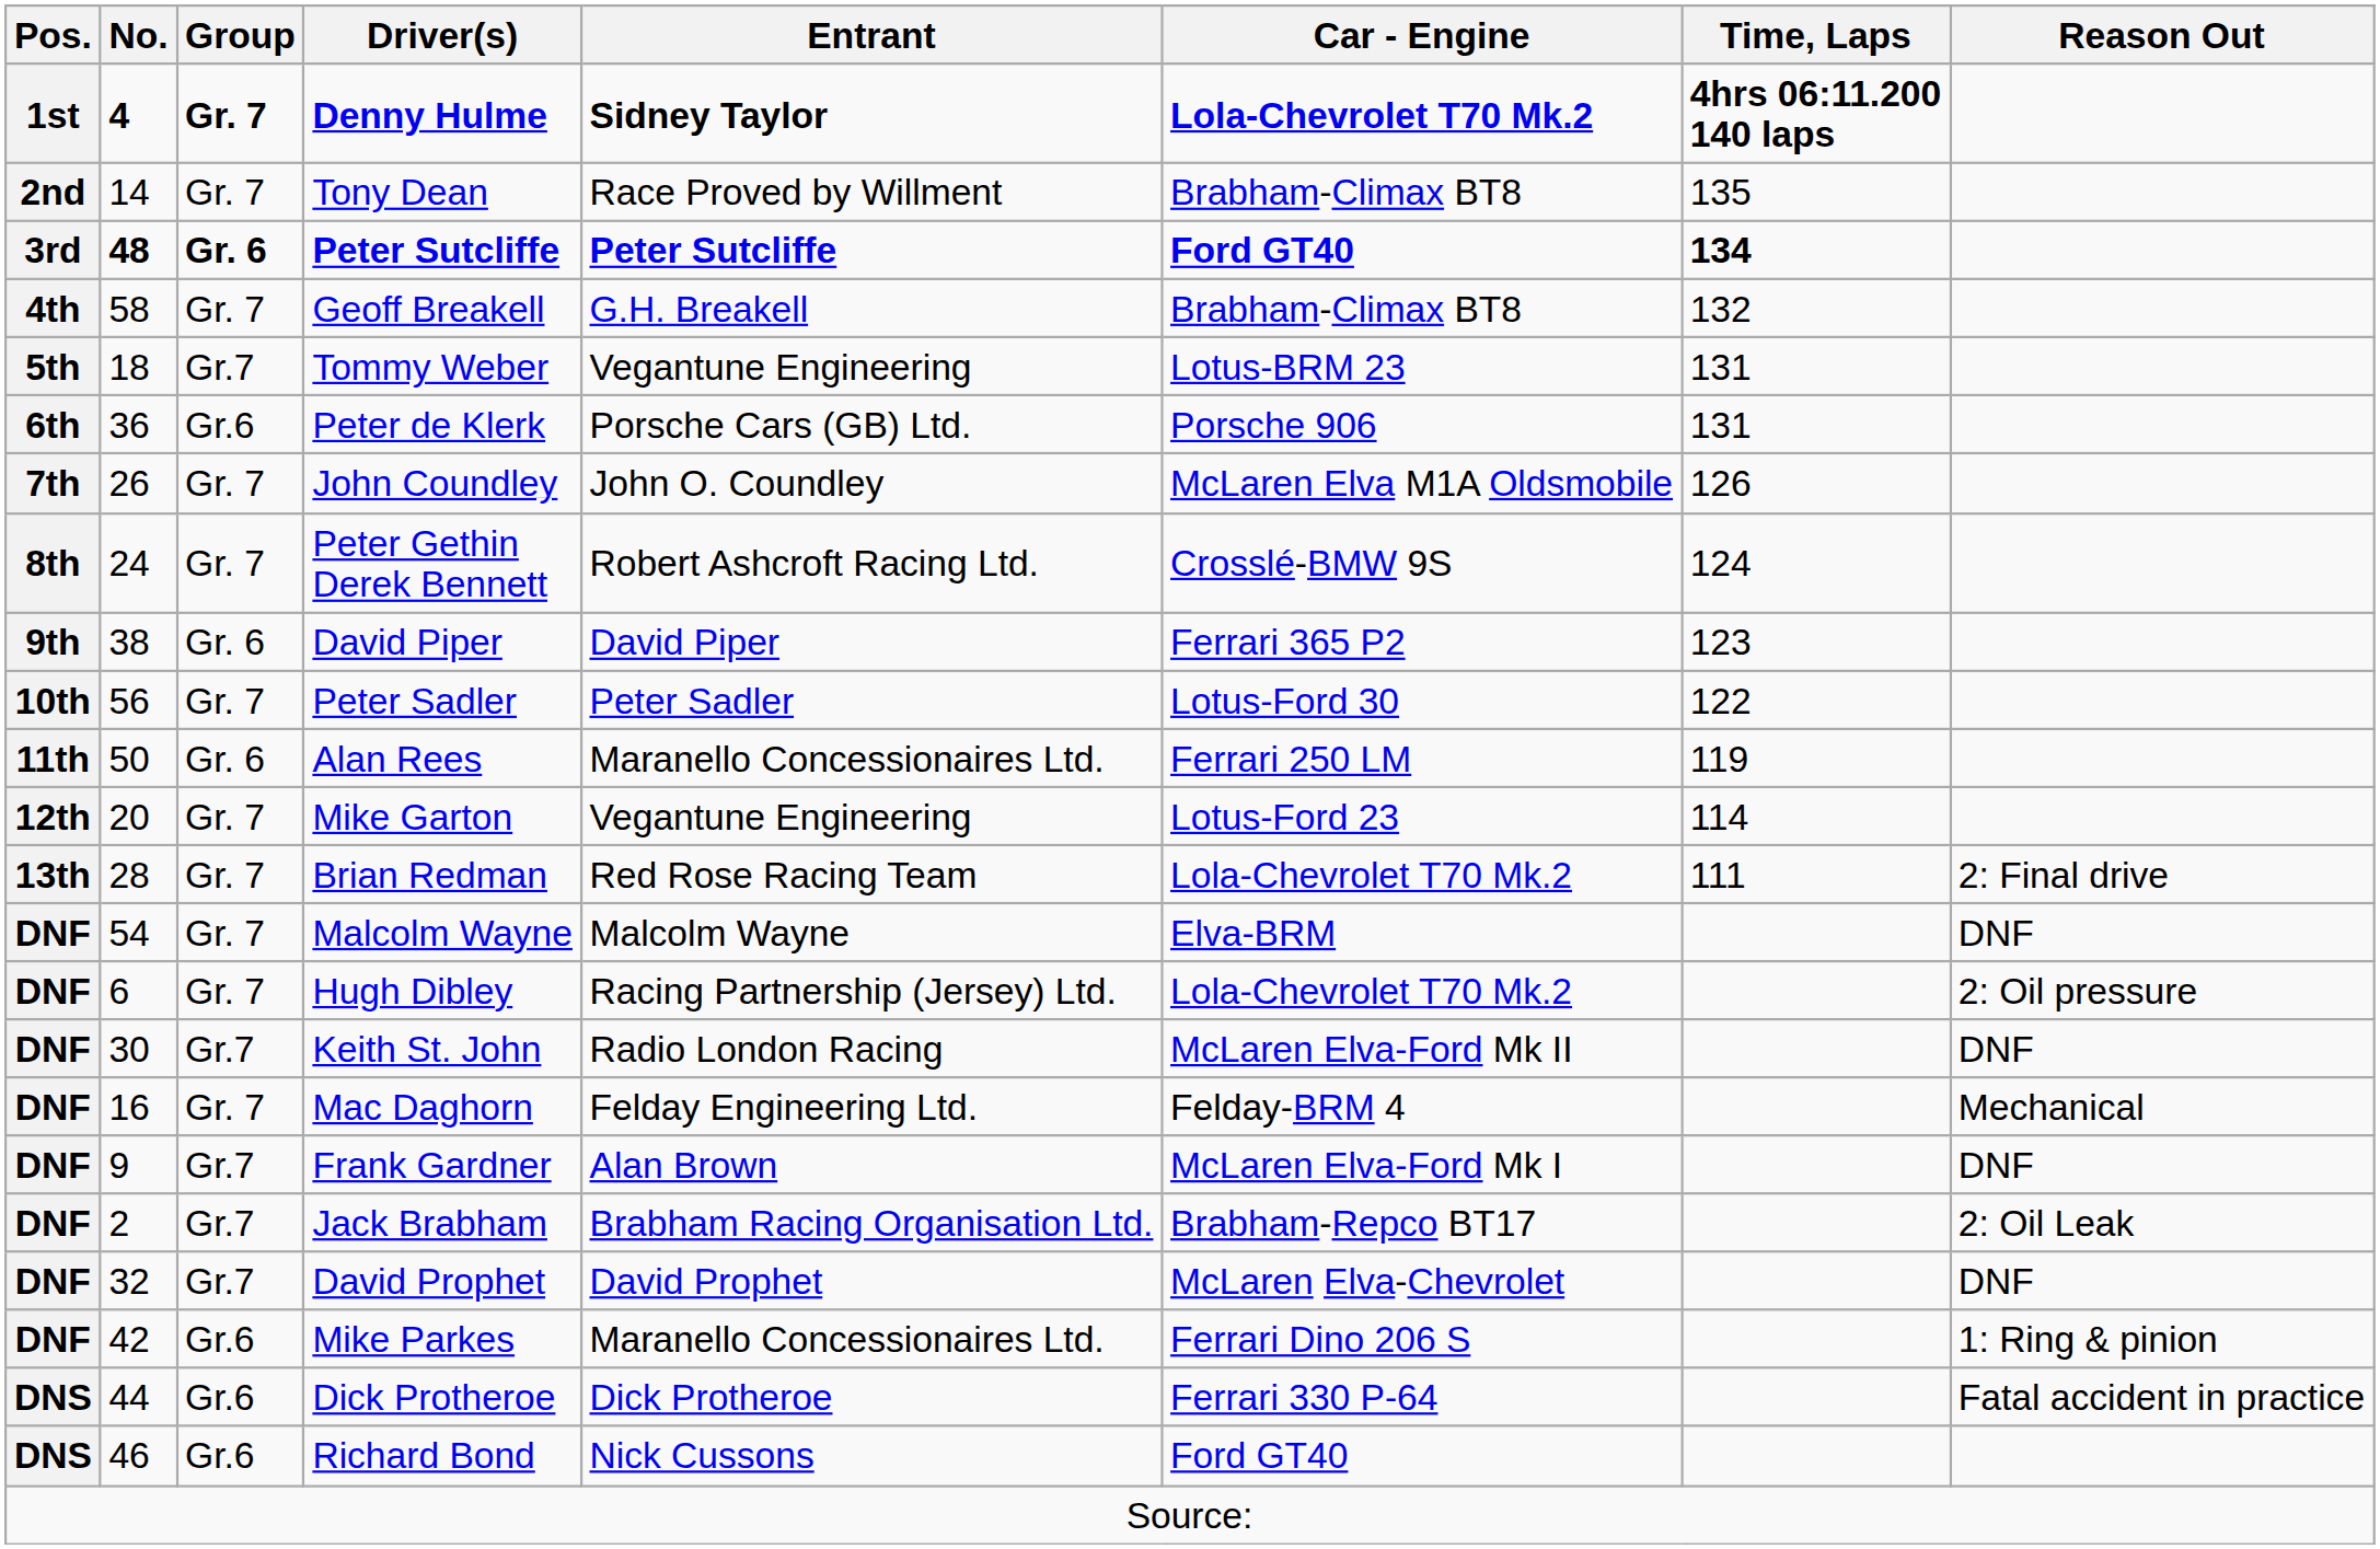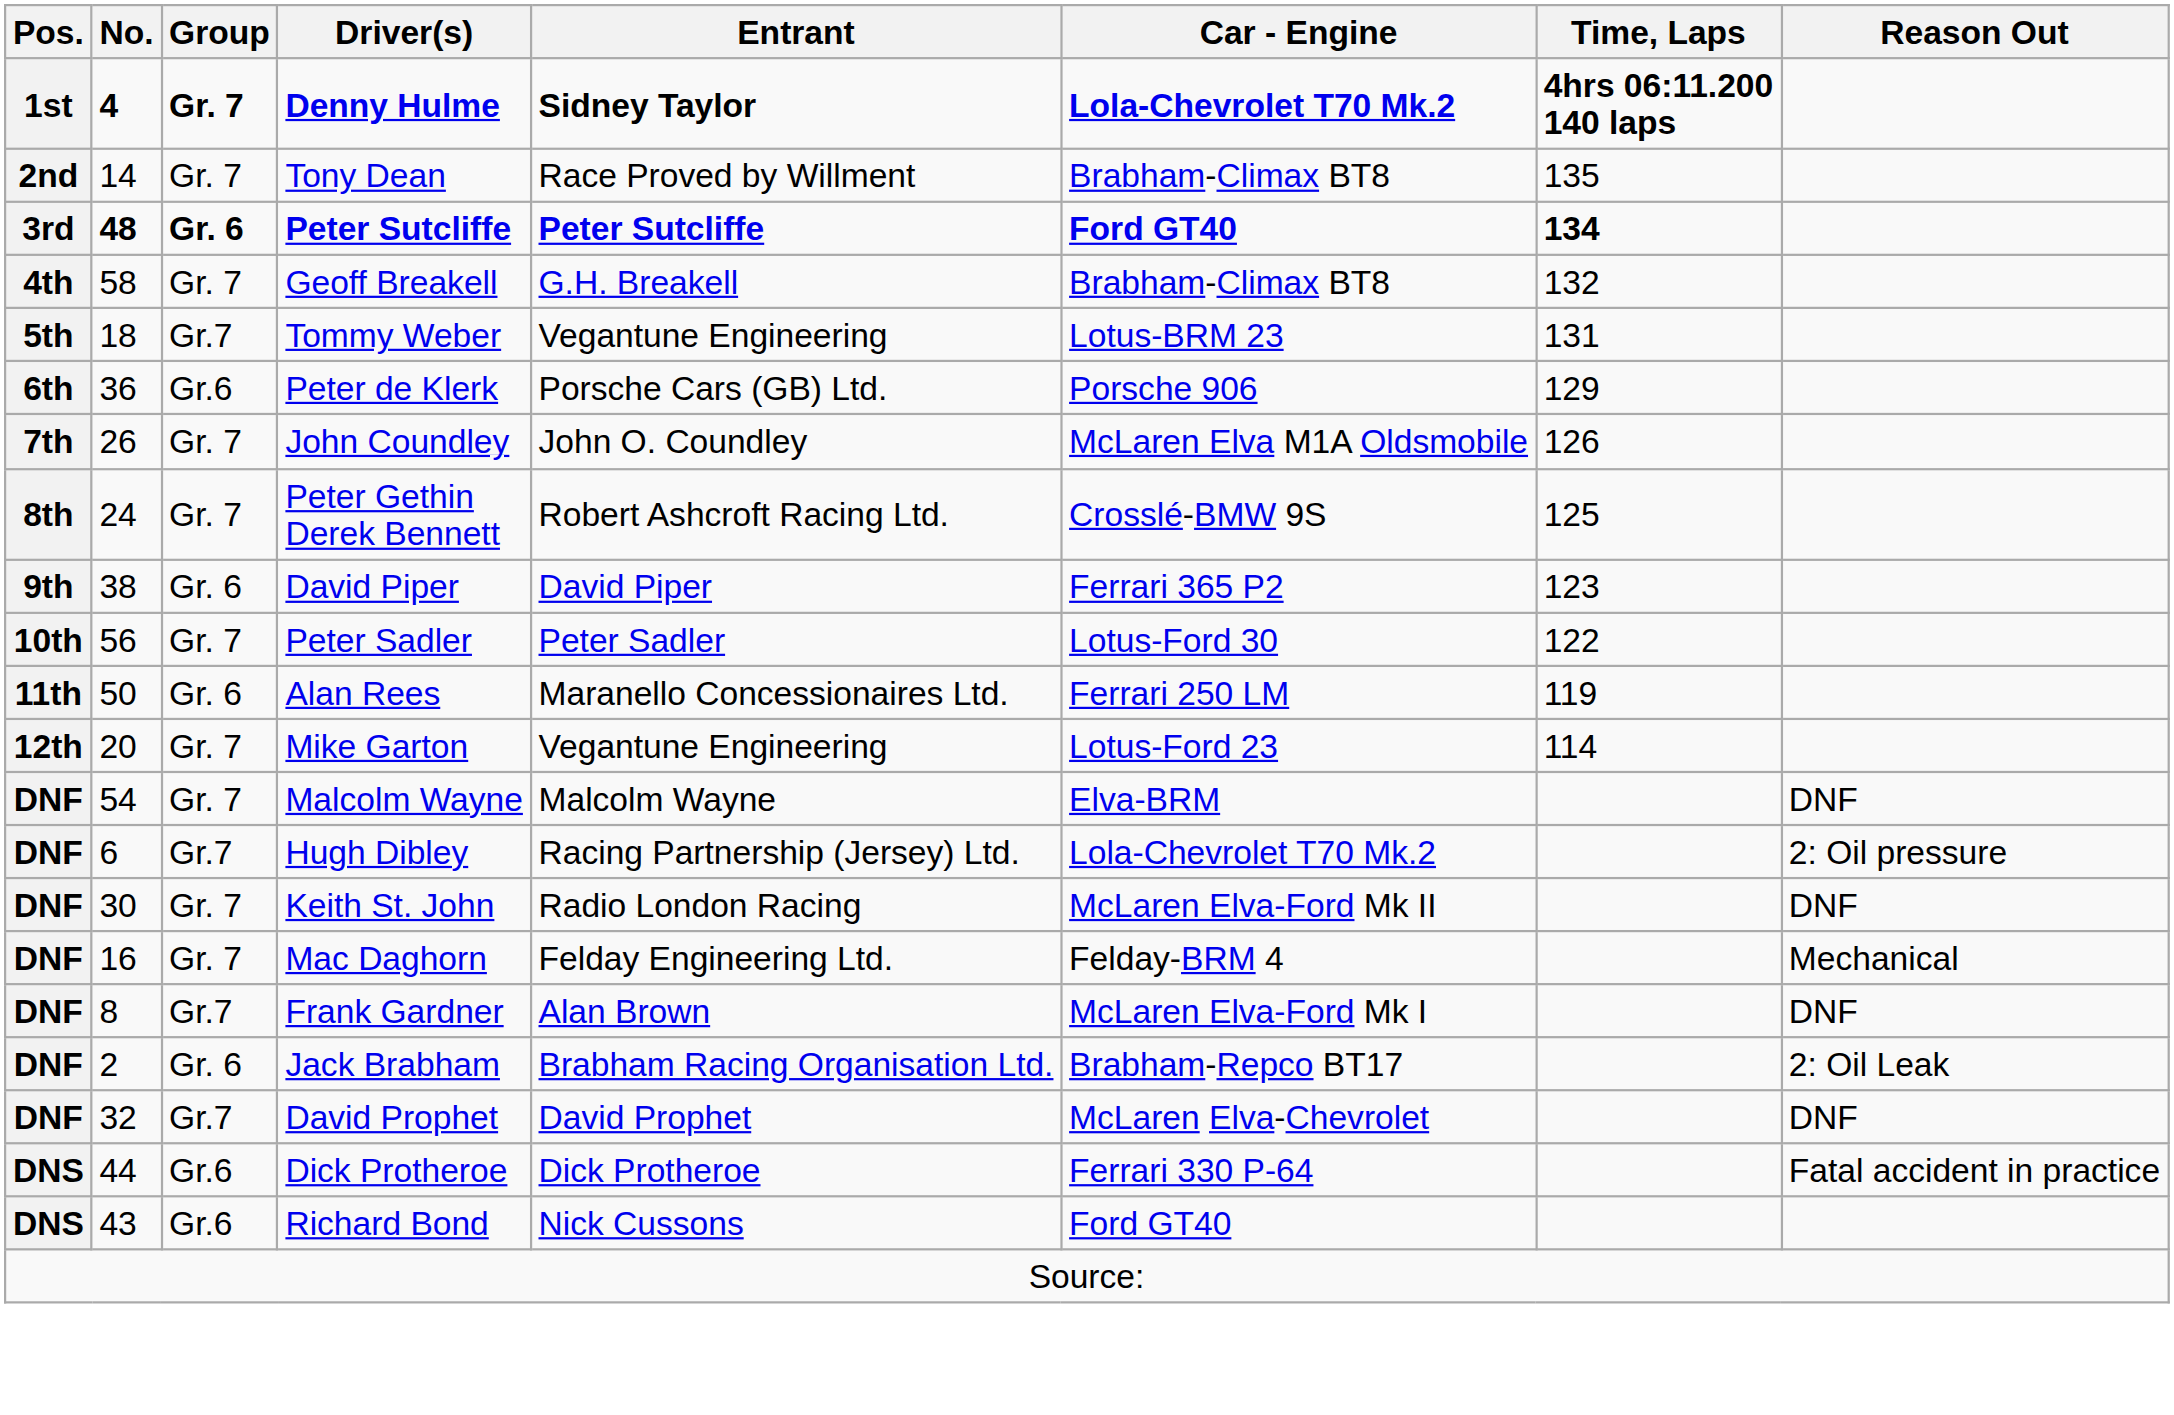Peter de Klerk | Time, Laps: 131 -> 129
Peter Gethin Derek Bennett | Time, Laps: 124 -> 125
- row: 13th | 28 | Gr. 7 | Brian Redman | Red Rose Racing Team | Lola-Chevrolet T70 Mk.2 | 111 | 2: Final drive
Hugh Dibley | Group: Gr. 7 -> Gr.7
Keith St. John | Group: Gr.7 -> Gr. 7
Frank Gardner | No.: 9 -> 8
Jack Brabham | Group: Gr.7 -> Gr. 6
- row: DNF | 42 | Gr.6 | Mike Parkes | Maranello Concessionaires Ltd. | Ferrari Dino 206 S | 1: Ring & pinion
Richard Bond | No.: 46 -> 43
